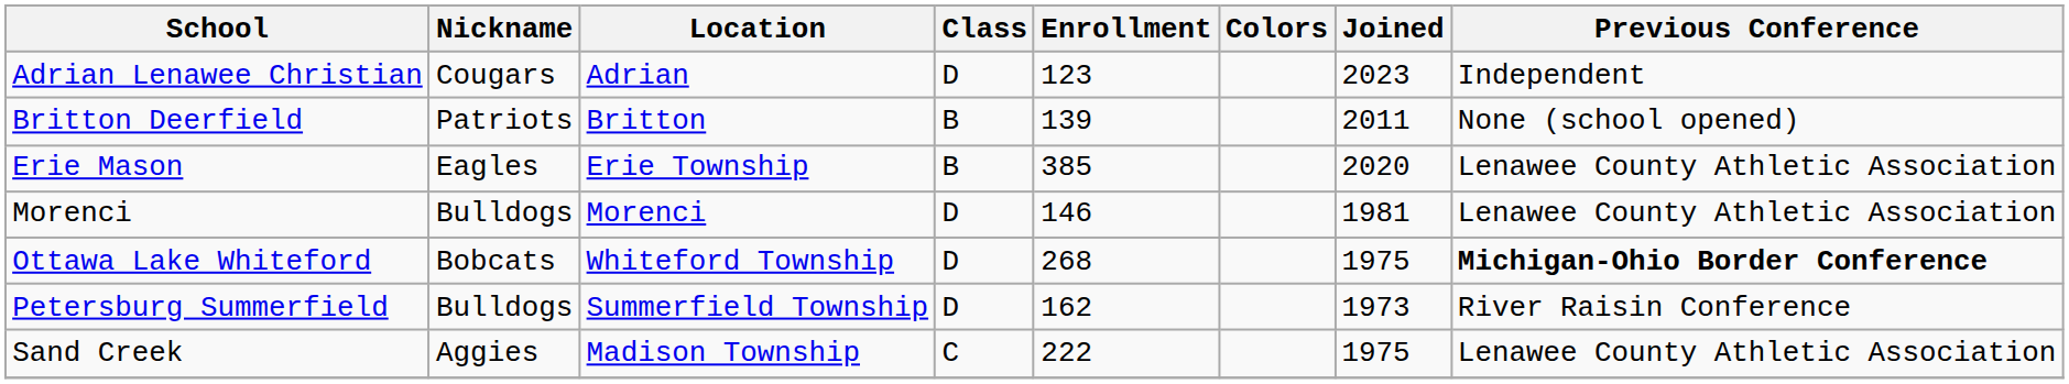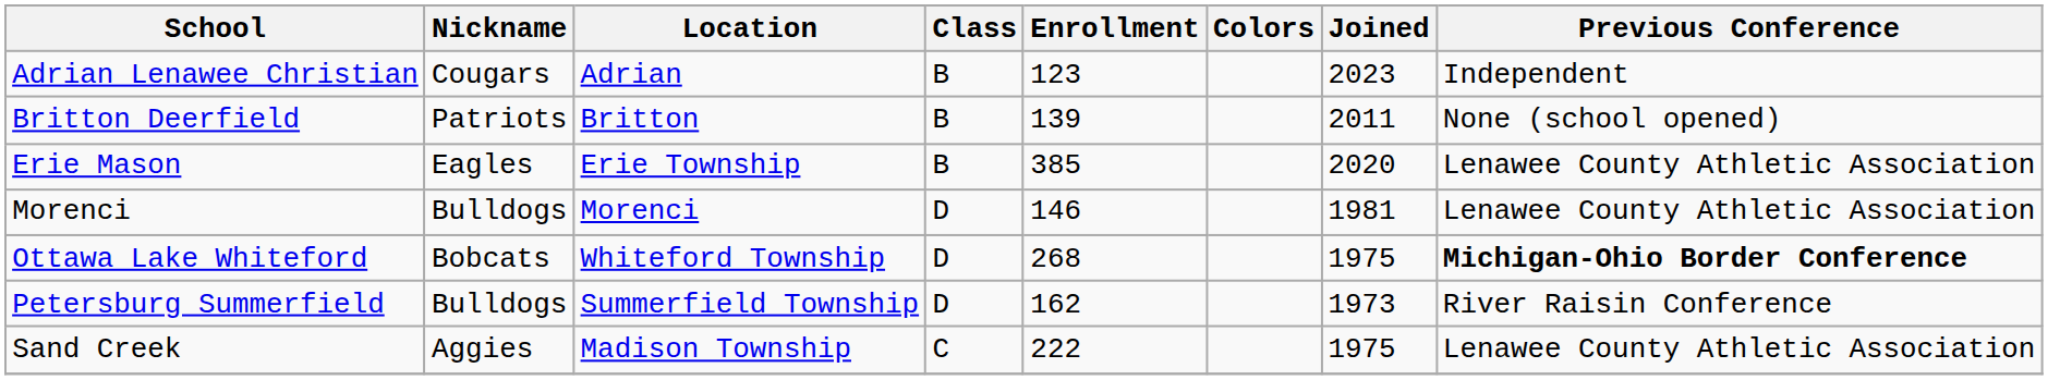Adrian Lenawee Christian | Class: D -> B
